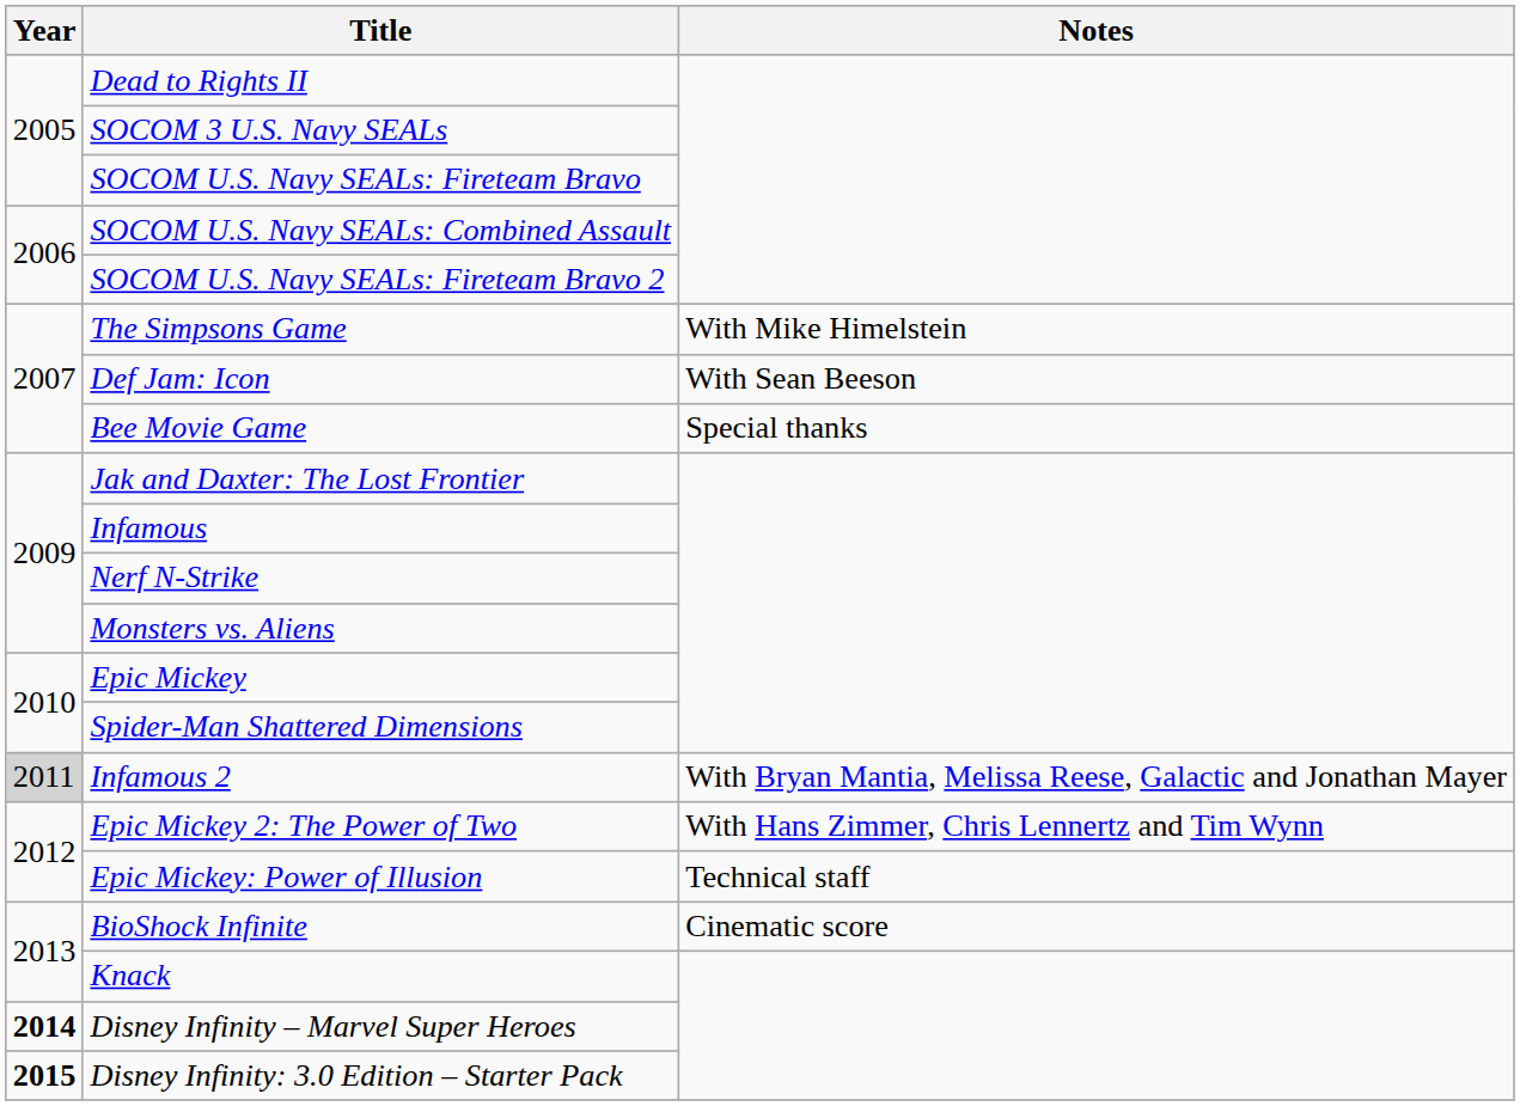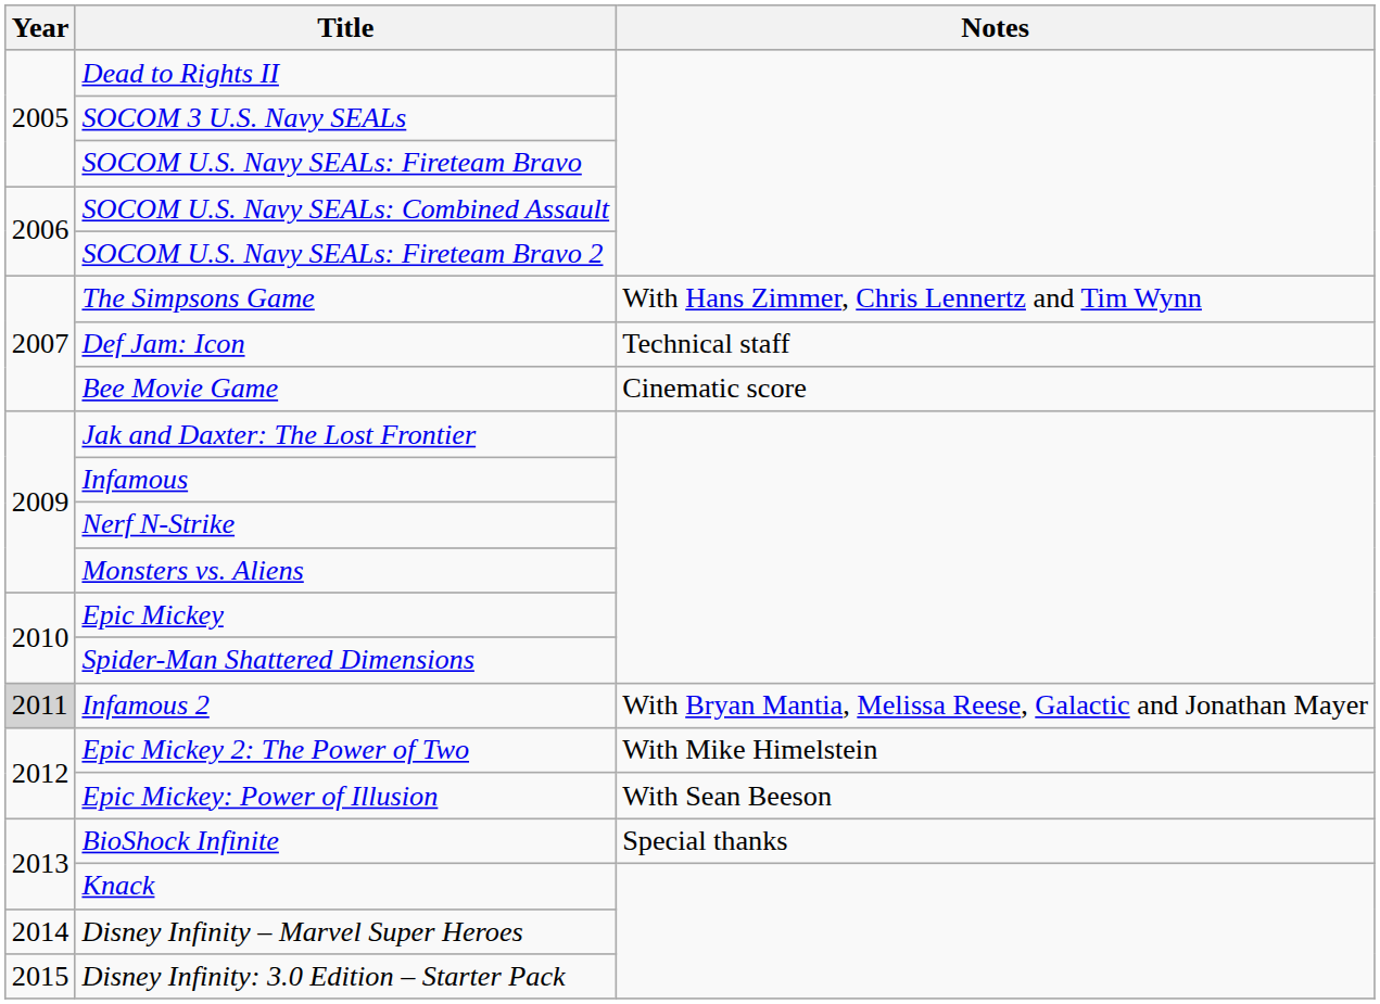The Simpsons Game | Notes: With Mike Himelstein -> With Hans Zimmer, Chris Lennertz and Tim Wynn
Def Jam: Icon | Notes: With Sean Beeson -> Technical staff
Bee Movie Game | Notes: Special thanks -> Cinematic score
Epic Mickey 2: The Power of Two | Notes: With Hans Zimmer, Chris Lennertz and Tim Wynn -> With Mike Himelstein
Epic Mickey: Power of Illusion | Notes: Technical staff -> With Sean Beeson
BioShock Infinite | Notes: Cinematic score -> Special thanks
Disney Infinity – Marvel Super Heroes | Year: bold -> normal
Disney Infinity: 3.0 Edition – Starter Pack | Year: bold -> normal
